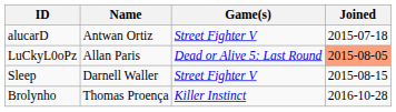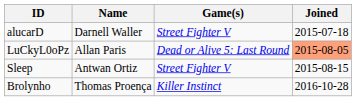alucarD | Name: Antwan Ortiz -> Darnell Waller
Sleep | Name: Darnell Waller -> Antwan Ortiz
